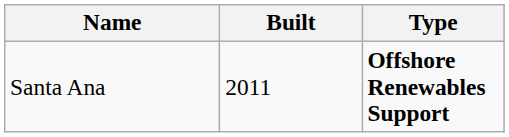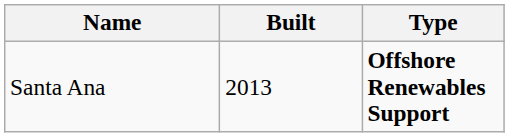Santa Ana | Built: 2011 -> 2013
